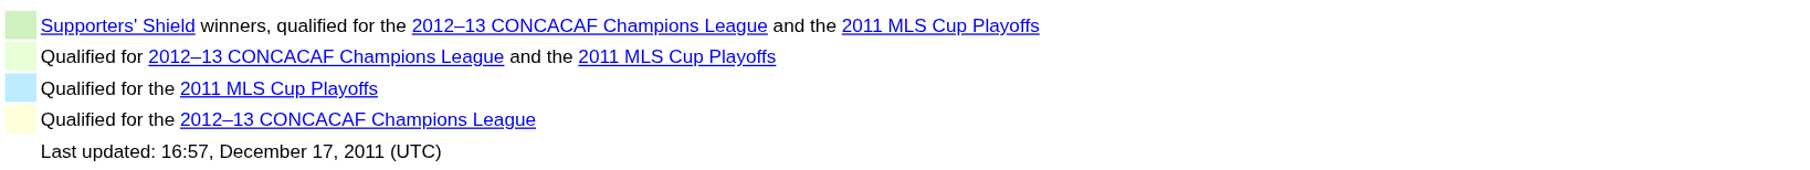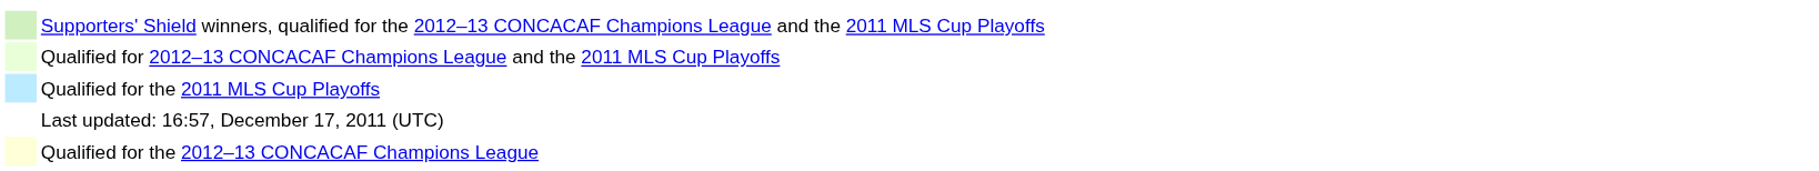rows swapped: Qualified for the 2012–13 CONCACAF Champions League <-> Last updated: 16:57, December 17, 2011 (UTC)
